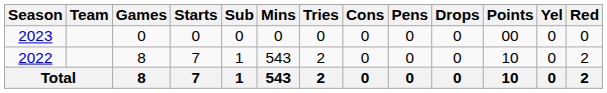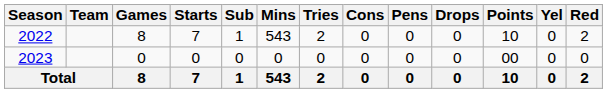rows swapped: 2022 <-> 2023
